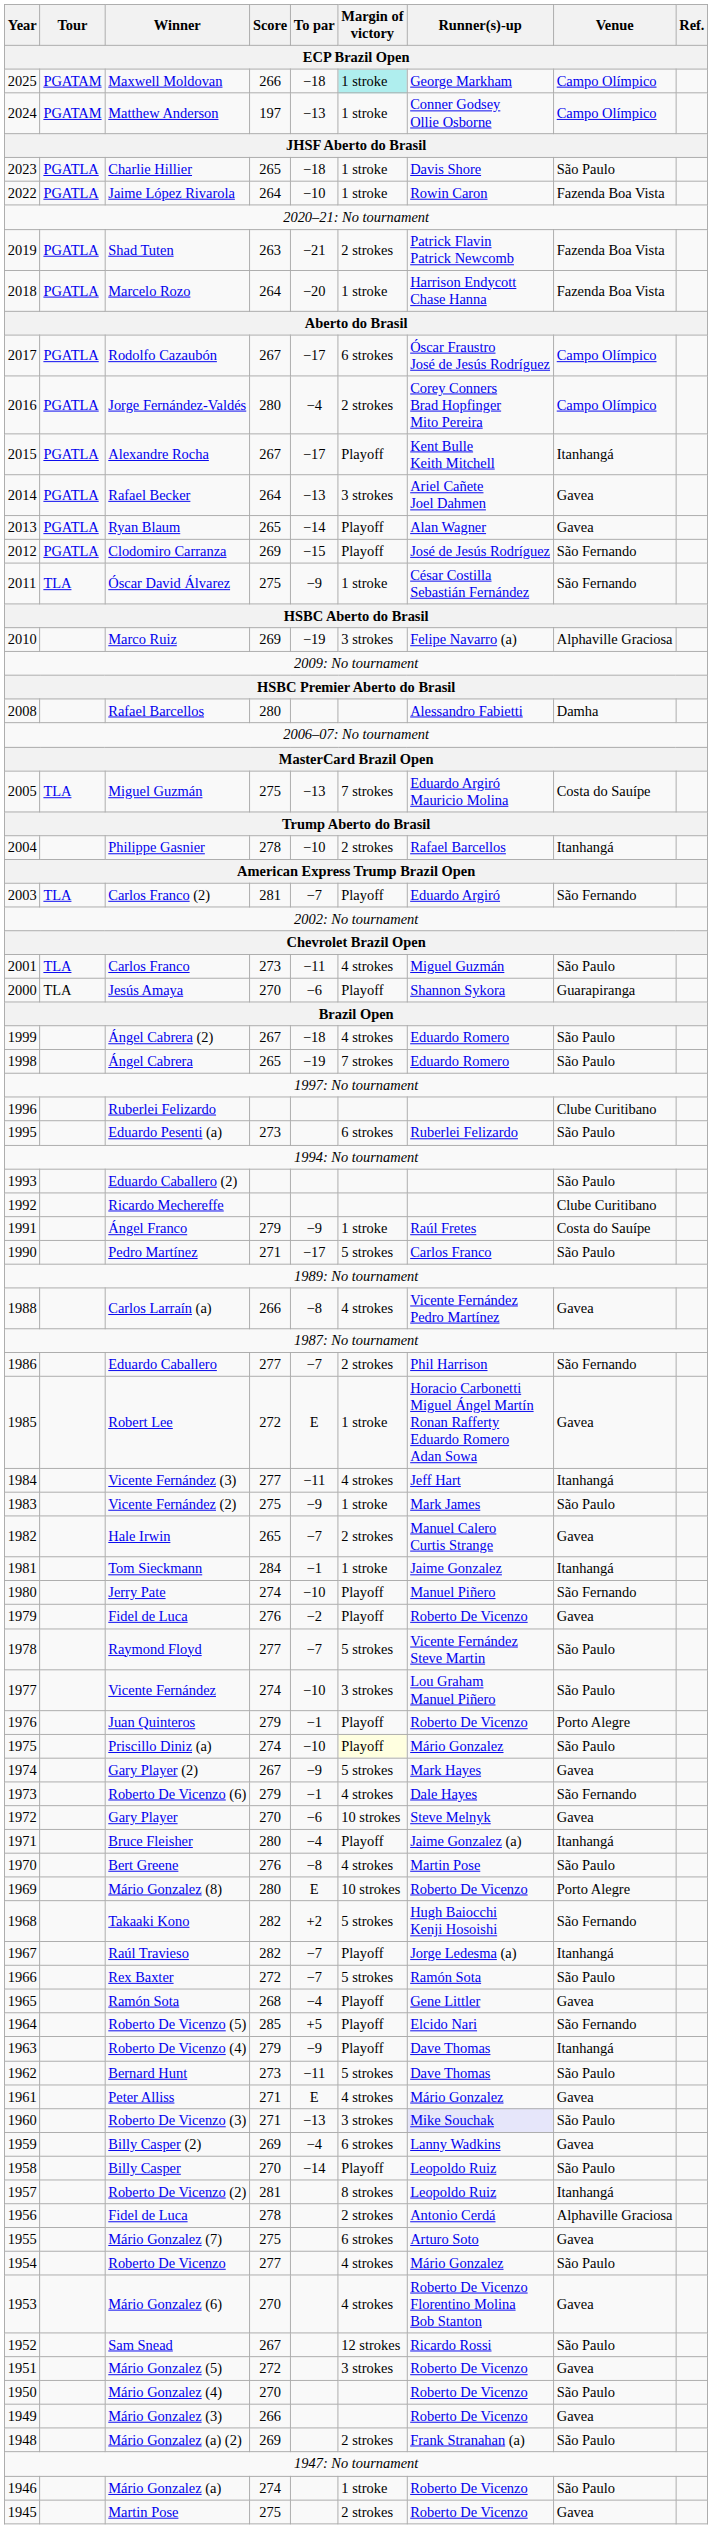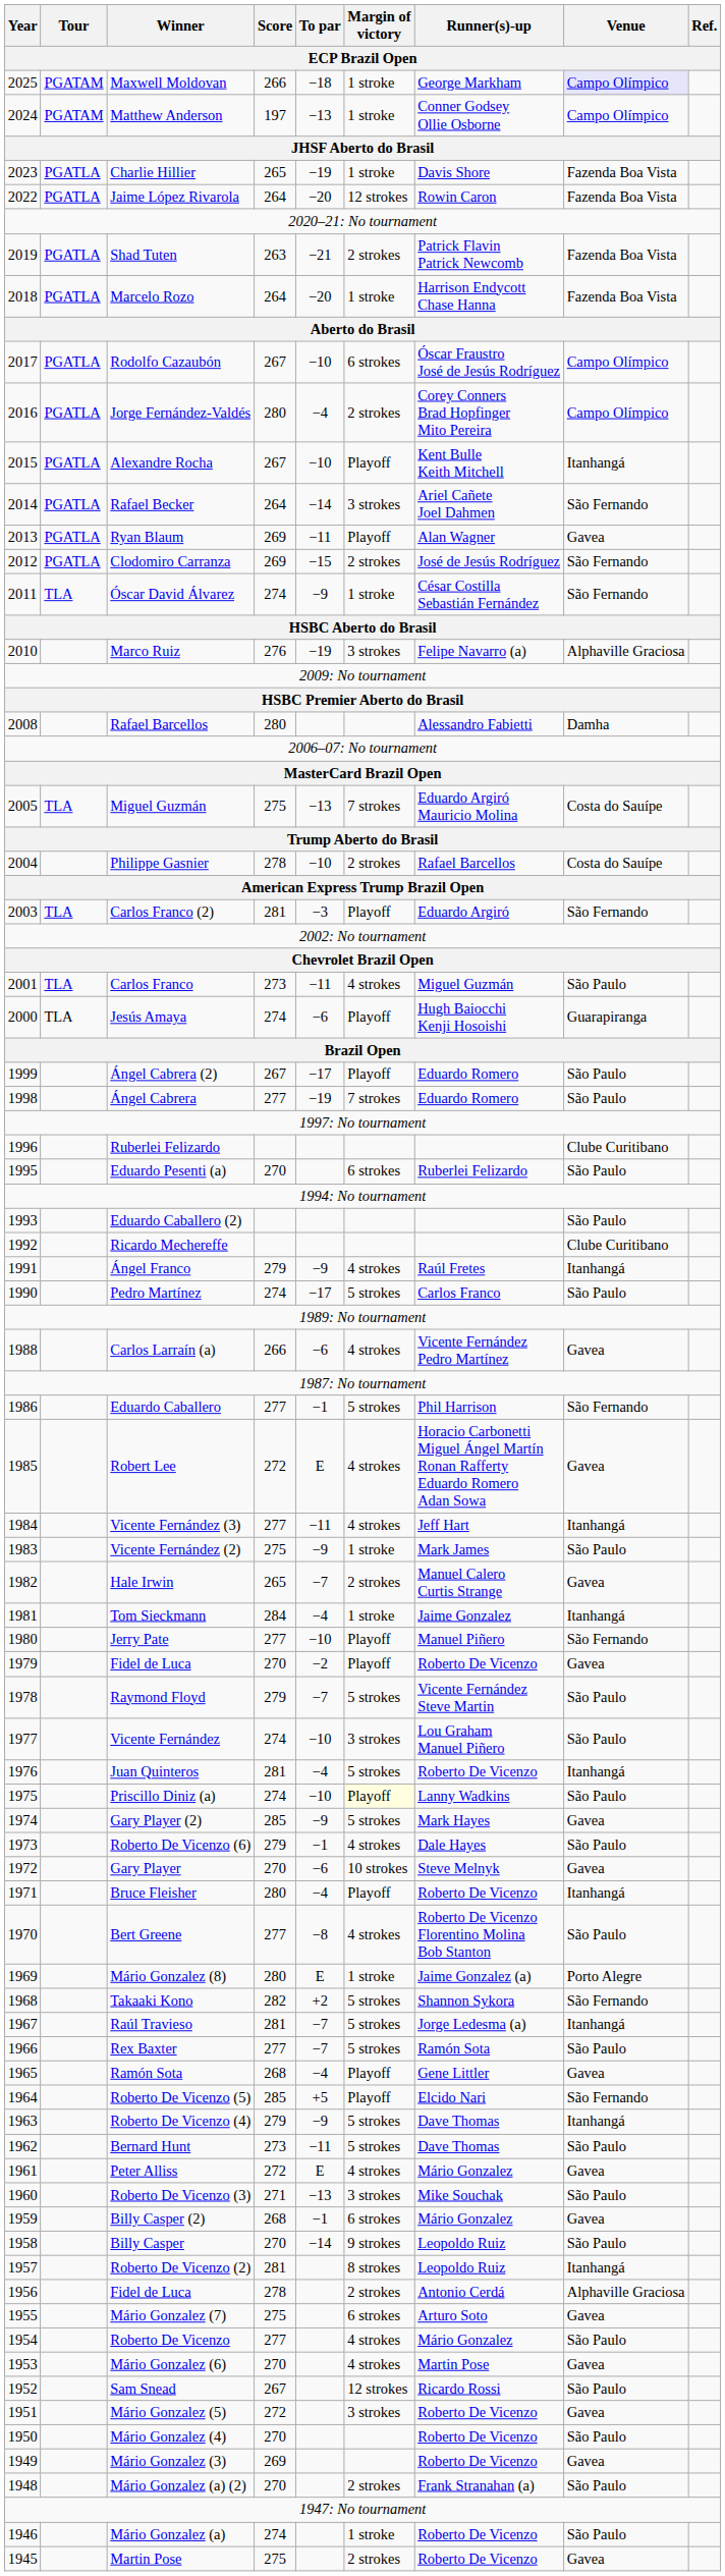Maxwell Moldovan | Margin of victory: paleturquoise background -> no background
Maxwell Moldovan | Venue: no background -> lavender background
Charlie Hillier | To par: −18 -> −19
Charlie Hillier | Venue: São Paulo -> Fazenda Boa Vista
Jaime López Rivarola | To par: −10 -> −20
Jaime López Rivarola | Margin of victory: 1 stroke -> 12 strokes
Rodolfo Cazaubón | To par: −17 -> −10
Alexandre Rocha | To par: −17 -> −10
Rafael Becker | To par: −13 -> −14
Rafael Becker | Venue: Gavea -> São Fernando
Ryan Blaum | Score: 265 -> 269
Ryan Blaum | To par: −14 -> −11
Clodomiro Carranza | Margin of victory: Playoff -> 2 strokes
Óscar David Álvarez | Score: 275 -> 274
Marco Ruiz | Score: 269 -> 276
Philippe Gasnier | Venue: Itanhangá -> Costa do Sauípe
Carlos Franco (2) | To par: −7 -> −3
Jesús Amaya | Score: 270 -> 274
Jesús Amaya | Runner(s)-up: Shannon Sykora -> Hugh Baiocchi Kenji Hosoishi
Ángel Cabrera (2) | To par: −18 -> −17
Ángel Cabrera (2) | Margin of victory: 4 strokes -> Playoff
Ángel Cabrera | Score: 265 -> 277
Eduardo Pesenti (a) | Score: 273 -> 270
Ángel Franco | Margin of victory: 1 stroke -> 4 strokes
Ángel Franco | Venue: Costa do Sauípe -> Itanhangá
Pedro Martínez | Score: 271 -> 274
Carlos Larraín (a) | To par: −8 -> −6
Eduardo Caballero | To par: −7 -> −1
Eduardo Caballero | Margin of victory: 2 strokes -> 5 strokes
Robert Lee | Margin of victory: 1 stroke -> 4 strokes
Tom Sieckmann | To par: −1 -> −4
Jerry Pate | Score: 274 -> 277
1979 / Fidel de Luca | Score: 276 -> 270
Raymond Floyd | Score: 277 -> 279
Juan Quinteros | Score: 279 -> 281
Juan Quinteros | To par: −1 -> −4
Juan Quinteros | Margin of victory: Playoff -> 5 strokes
Juan Quinteros | Venue: Porto Alegre -> Itanhangá
Priscillo Diniz (a) | Runner(s)-up: Mário Gonzalez -> Lanny Wadkins
Gary Player (2) | Score: 267 -> 285
Roberto De Vicenzo (6) | Venue: São Fernando -> São Paulo
Bruce Fleisher | Runner(s)-up: Jaime Gonzalez (a) -> Roberto De Vicenzo
Bert Greene | Score: 276 -> 277
Bert Greene | Runner(s)-up: Martin Pose -> Roberto De Vicenzo Florentino Molina Bob Stanton
Mário Gonzalez (8) | Margin of victory: 10 strokes -> 1 stroke
Mário Gonzalez (8) | Runner(s)-up: Roberto De Vicenzo -> Jaime Gonzalez (a)
Takaaki Kono | Runner(s)-up: Hugh Baiocchi Kenji Hosoishi -> Shannon Sykora
Raúl Travieso | Score: 282 -> 281
Raúl Travieso | Margin of victory: Playoff -> 5 strokes
Rex Baxter | Score: 272 -> 277
Roberto De Vicenzo (4) | Margin of victory: Playoff -> 5 strokes
Peter Alliss | Score: 271 -> 272
Roberto De Vicenzo (3) | Runner(s)-up: lavender background -> no background
Billy Casper (2) | Score: 269 -> 268
Billy Casper (2) | To par: −4 -> −1
Billy Casper (2) | Runner(s)-up: Lanny Wadkins -> Mário Gonzalez
Billy Casper | Margin of victory: Playoff -> 9 strokes
Mário Gonzalez (6) | Runner(s)-up: Roberto De Vicenzo Florentino Molina Bob Stanton -> Martin Pose
Mário Gonzalez (3) | Score: 266 -> 269
Mário Gonzalez (a) (2) | Score: 269 -> 270
